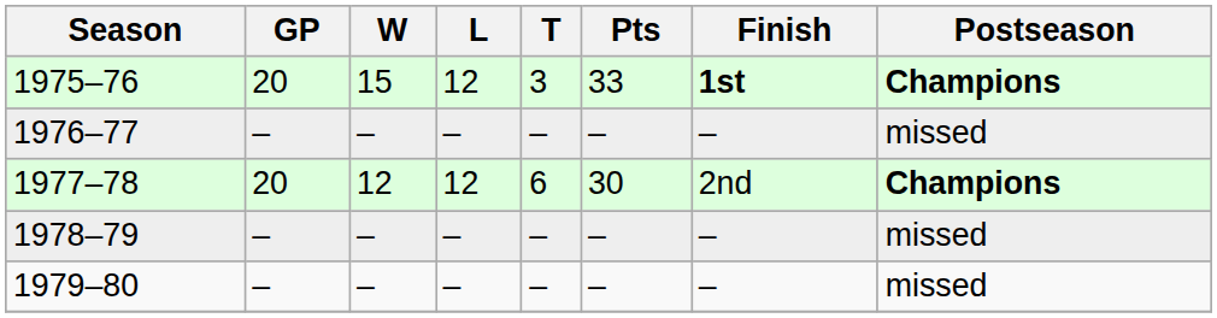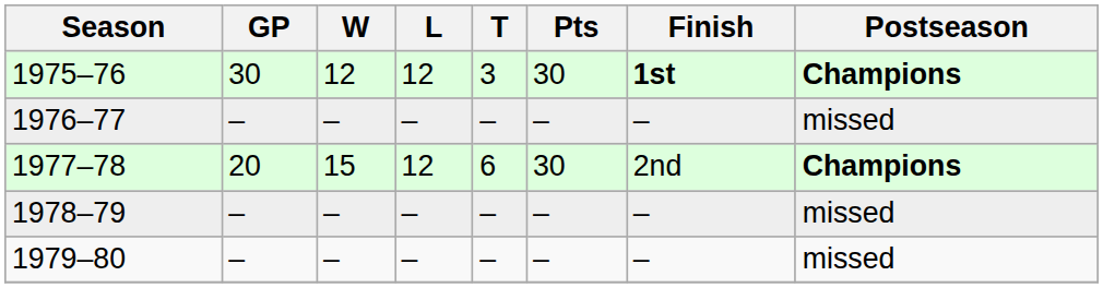1975–76 | GP: 20 -> 30
1975–76 | W: 15 -> 12
1975–76 | Pts: 33 -> 30
1977–78 | W: 12 -> 15
